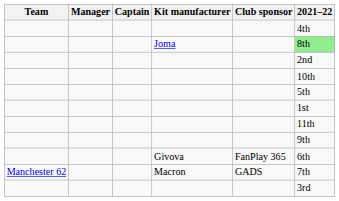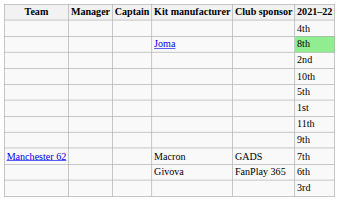rows swapped: Macron <-> Givova
